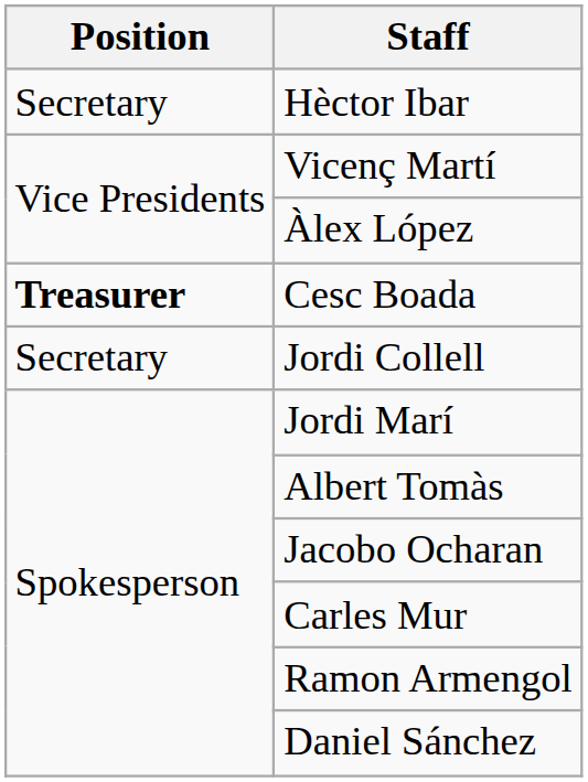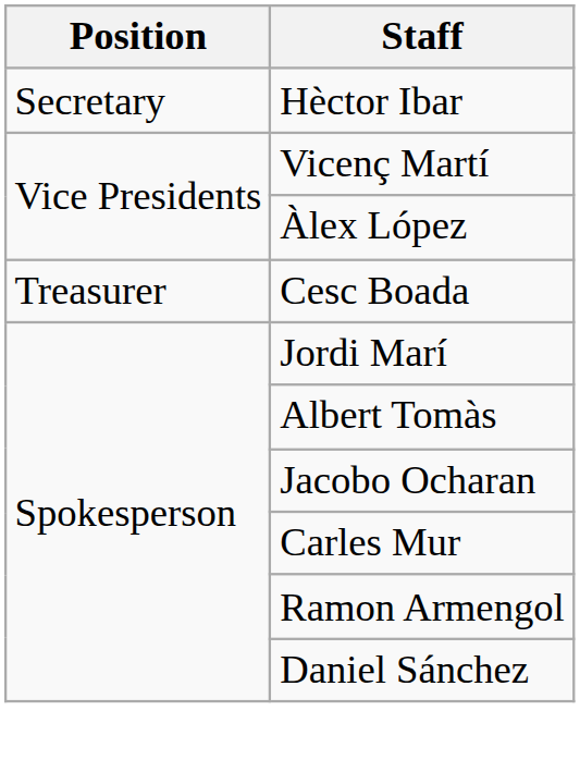Cesc Boada | Position: bold -> normal
- row: Secretary | Jordi Collell
